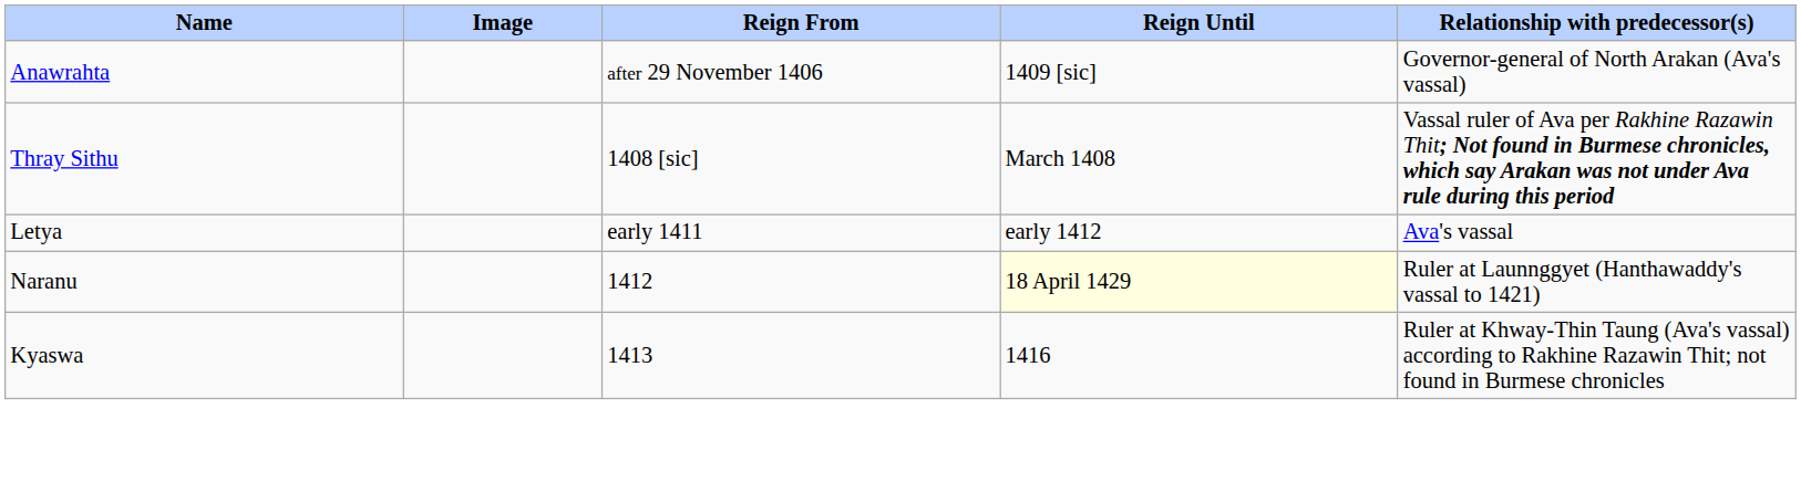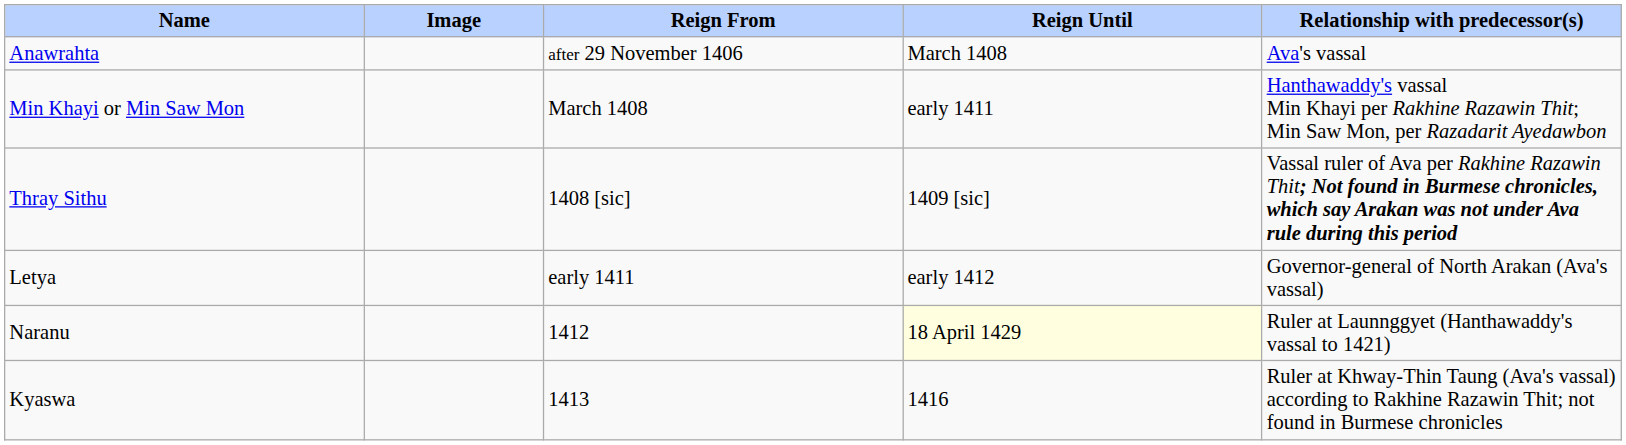Anawrahta | Reign Until: 1409 [sic] -> March 1408
Anawrahta | Relationship with predecessor(s): Governor-general of North Arakan (Ava's vassal) -> Ava's vassal
+ row: Min Khayi or Min Saw Mon | March 1408 | early 1411 | Hanthawaddy's vassal Min Khayi per Rakhine Razawin Thit; Min Saw Mon, per Razadarit Ayedawbon
Thray Sithu | Reign Until: March 1408 -> 1409 [sic]
Letya | Relationship with predecessor(s): Ava's vassal -> Governor-general of North Arakan (Ava's vassal)
